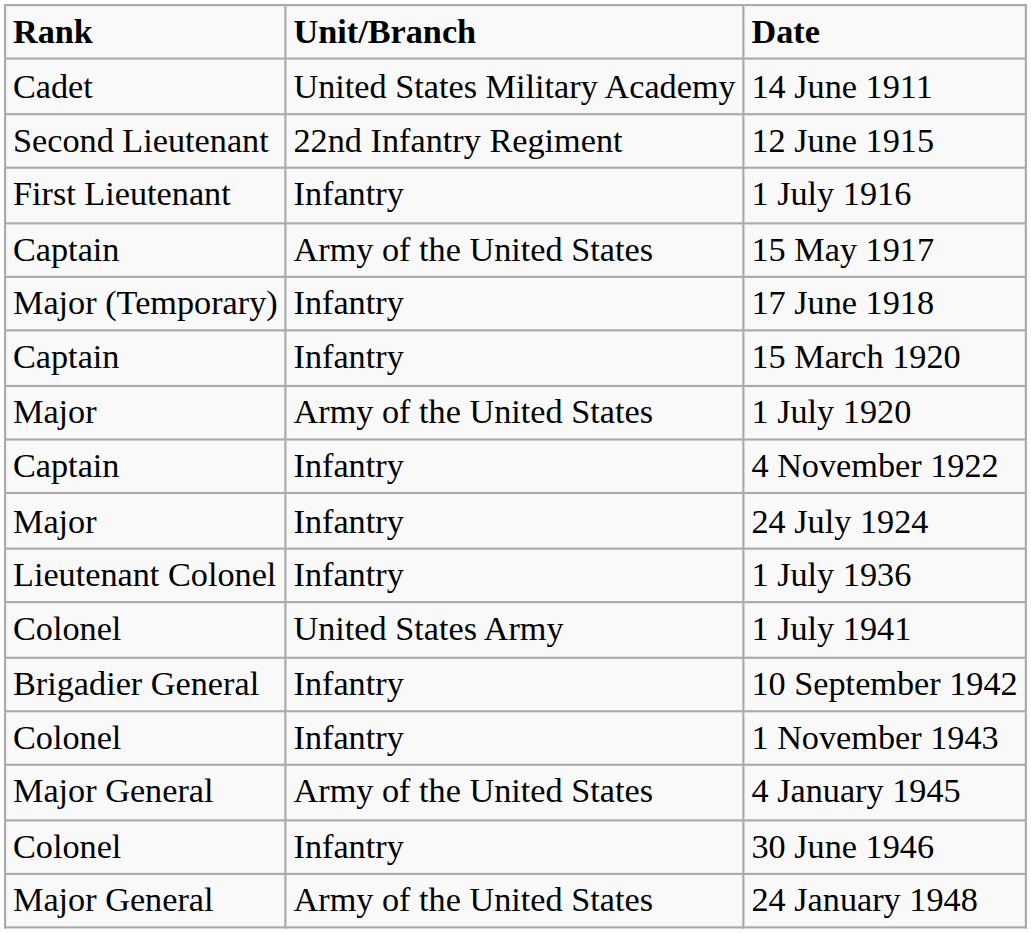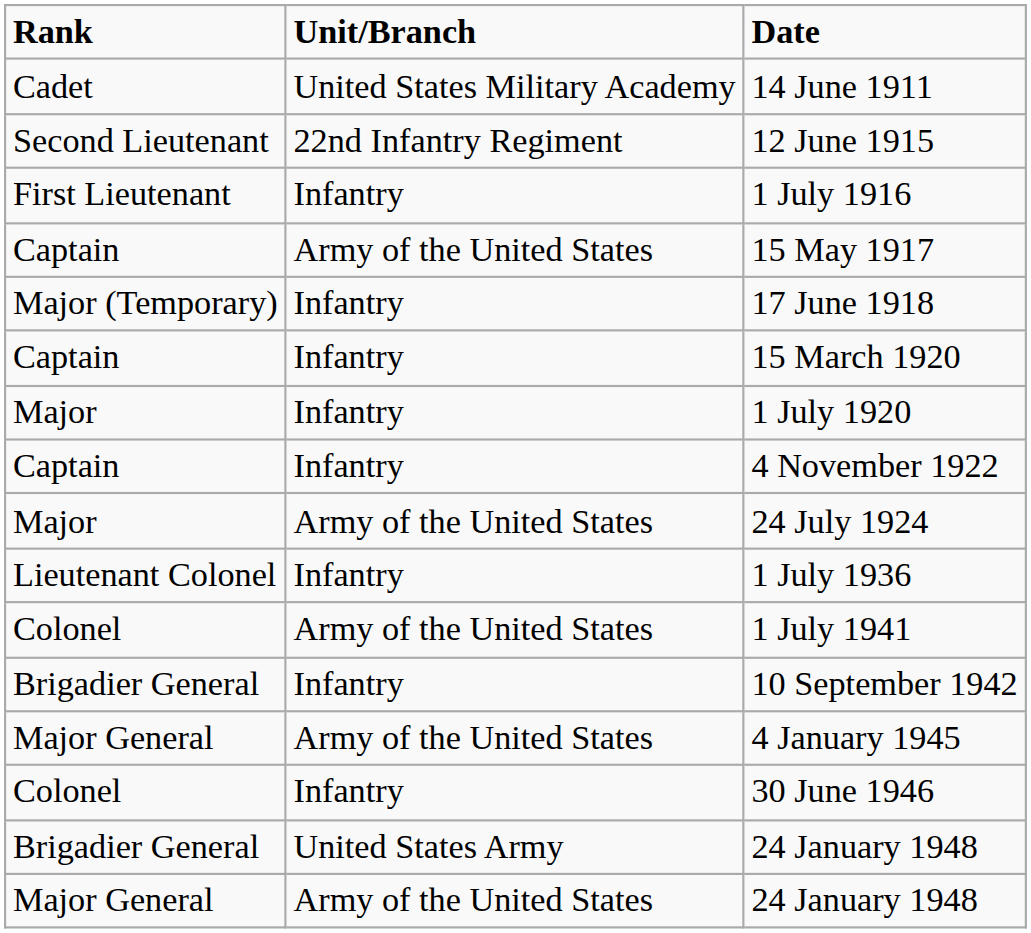1 July 1920 | Unit/Branch: Army of the United States -> Infantry
24 July 1924 | Unit/Branch: Infantry -> Army of the United States
1 July 1941 | Unit/Branch: United States Army -> Army of the United States
- row: Colonel | Infantry | 1 November 1943
+ row: Brigadier General | United States Army | 24 January 1948
